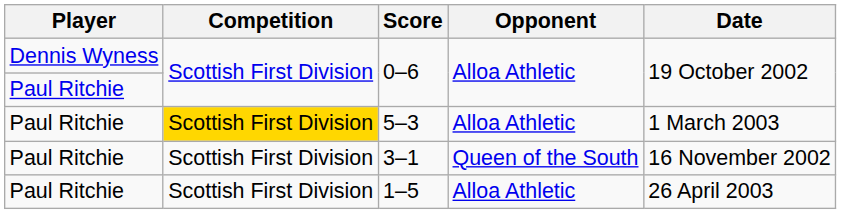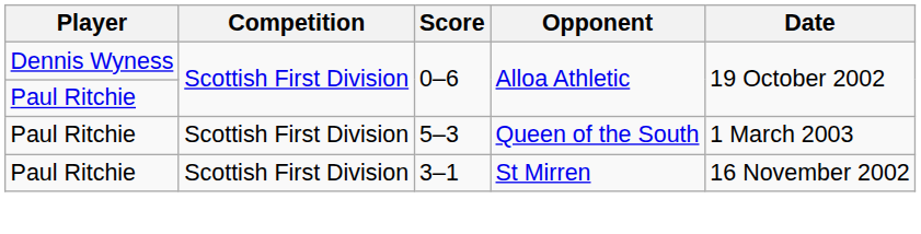5–3 | Competition: gold background -> no background
5–3 | Opponent: Alloa Athletic -> Queen of the South
3–1 | Opponent: Queen of the South -> St Mirren
- row: Paul Ritchie | Scottish First Division | 1–5 | Alloa Athletic | 26 April 2003
